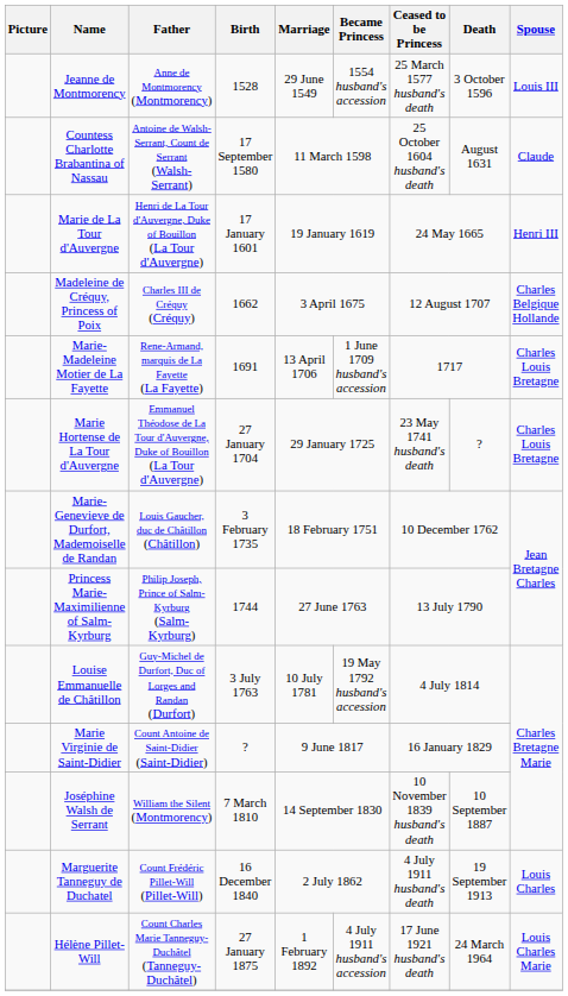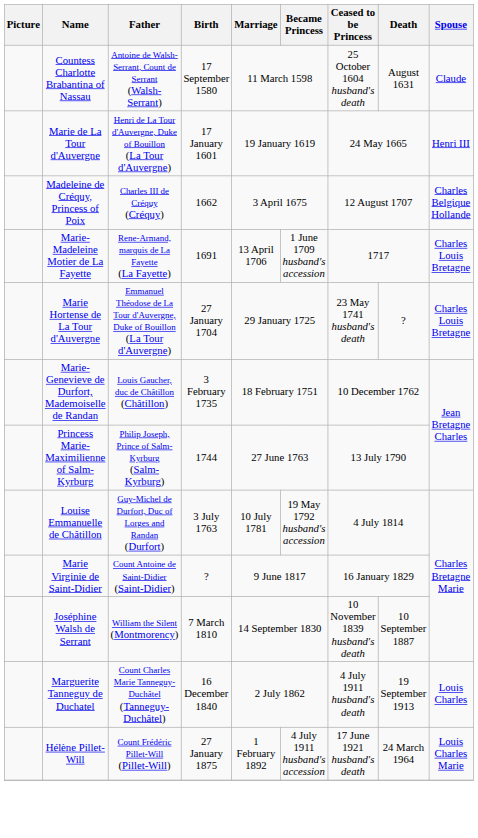- row: Jeanne de Montmorency | Anne de Montmorency (Montmorency) | 1528 | 29 June 1549 | 1554 husband's accession | 25 March 1577 husband's death | 3 October 1596 | Louis III
Marguerite Tanneguy de Duchatel | Father: Count Frédéric Pillet-Will (Pillet-Will) -> Count Charles Marie Tanneguy-Duchâtel (Tanneguy-Duchâtel)
Hélène Pillet-Will | Father: Count Charles Marie Tanneguy-Duchâtel (Tanneguy-Duchâtel) -> Count Frédéric Pillet-Will (Pillet-Will)
